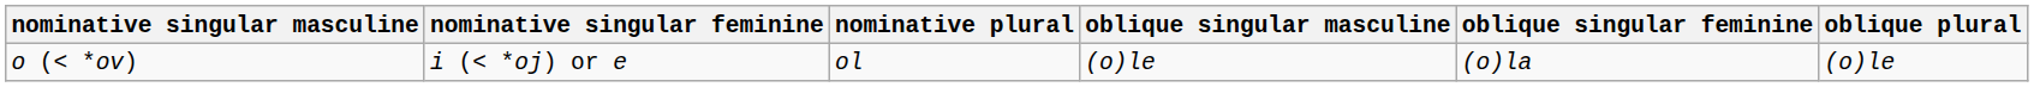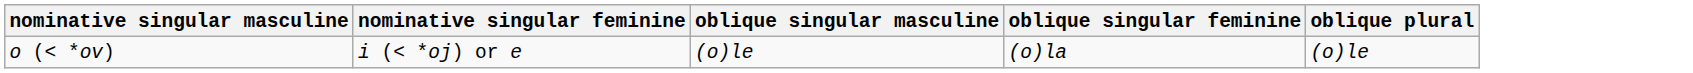- column: nominative plural | ol
